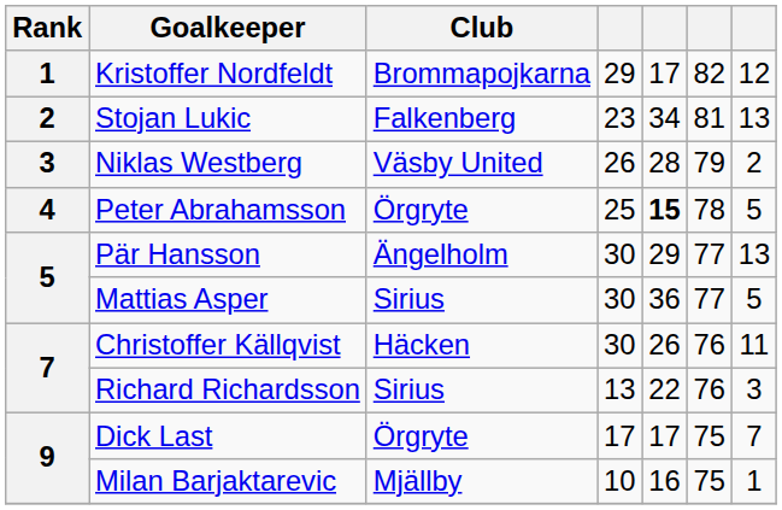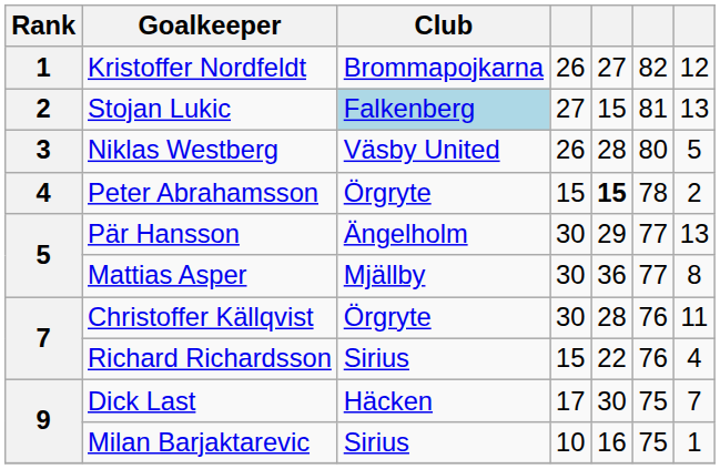Kristoffer Nordfeldt | column 4: 29 -> 26
Kristoffer Nordfeldt | column 5: 17 -> 27
Stojan Lukic | Club: no background -> lightblue background
Stojan Lukic | column 4: 23 -> 27
Stojan Lukic | column 5: 34 -> 15
Niklas Westberg | column 6: 79 -> 80
Niklas Westberg | column 7: 2 -> 5
Peter Abrahamsson | column 4: 25 -> 15
Peter Abrahamsson | column 7: 5 -> 2
Mattias Asper | Club: Sirius -> Mjällby
Mattias Asper | column 7: 5 -> 8
Christoffer Källqvist | Club: Häcken -> Örgryte
Christoffer Källqvist | column 5: 26 -> 28
Richard Richardsson | column 4: 13 -> 15
Richard Richardsson | column 7: 3 -> 4
Dick Last | Club: Örgryte -> Häcken
Dick Last | column 5: 17 -> 30
Milan Barjaktarevic | Club: Mjällby -> Sirius
